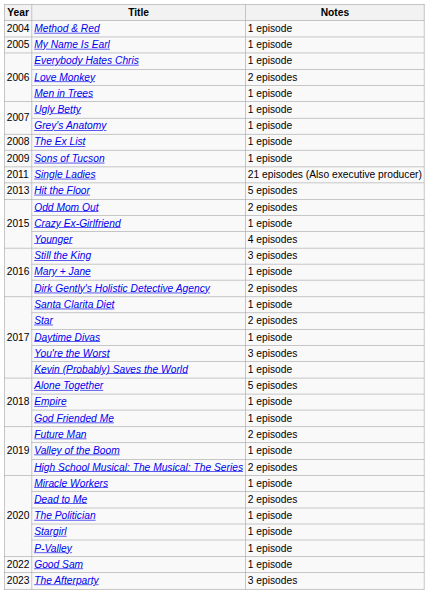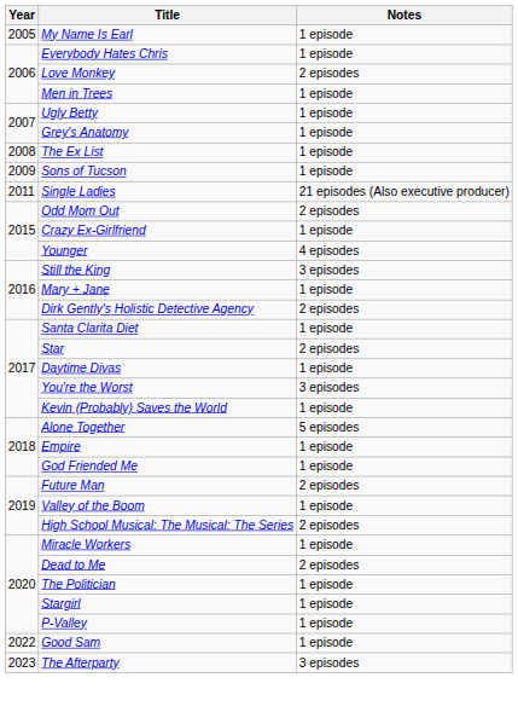- row: 2004 | Method & Red | 1 episode
- row: 2013 | Hit the Floor | 5 episodes
